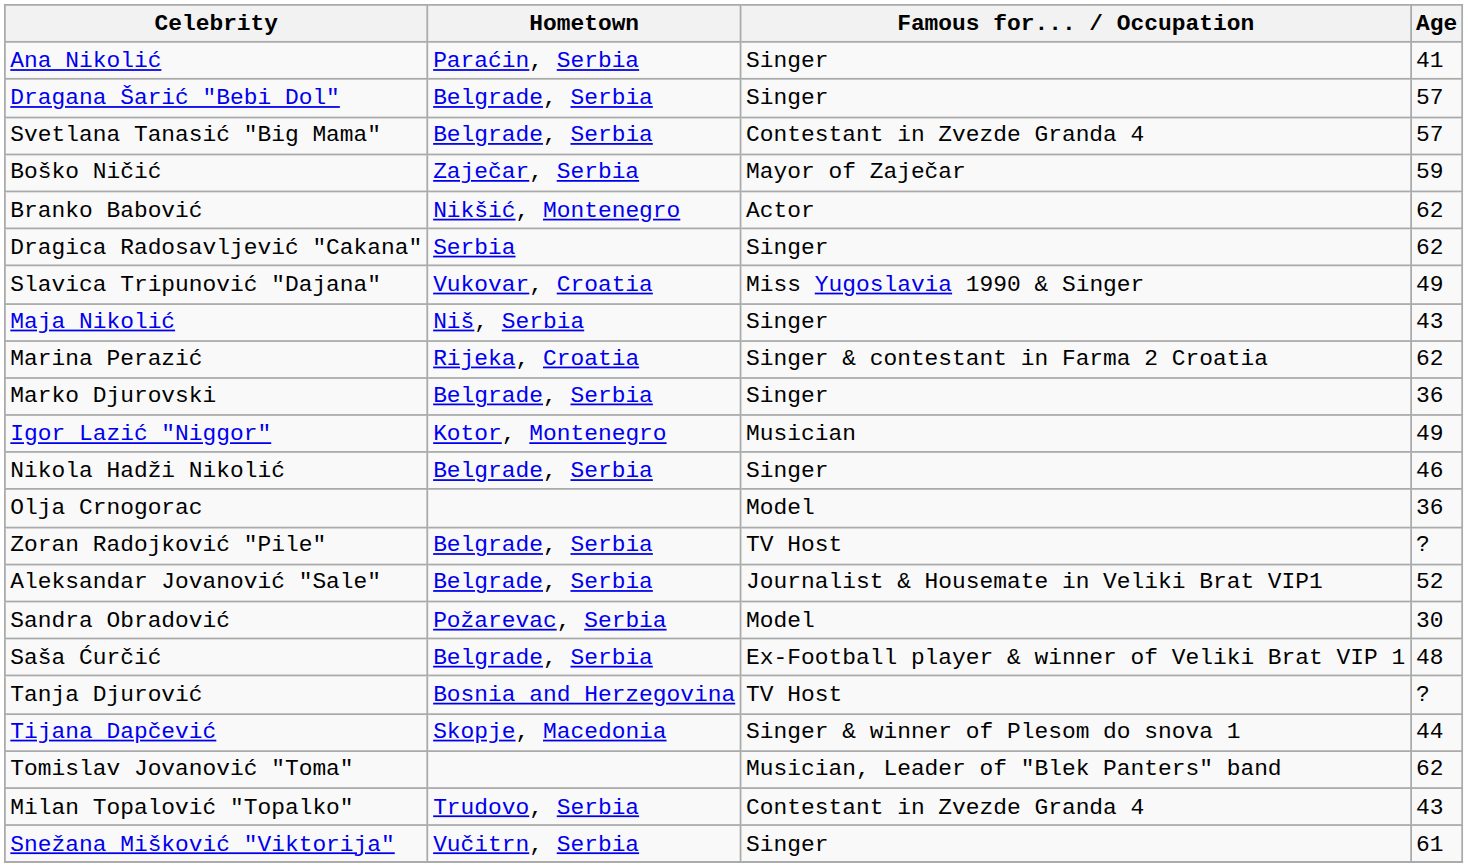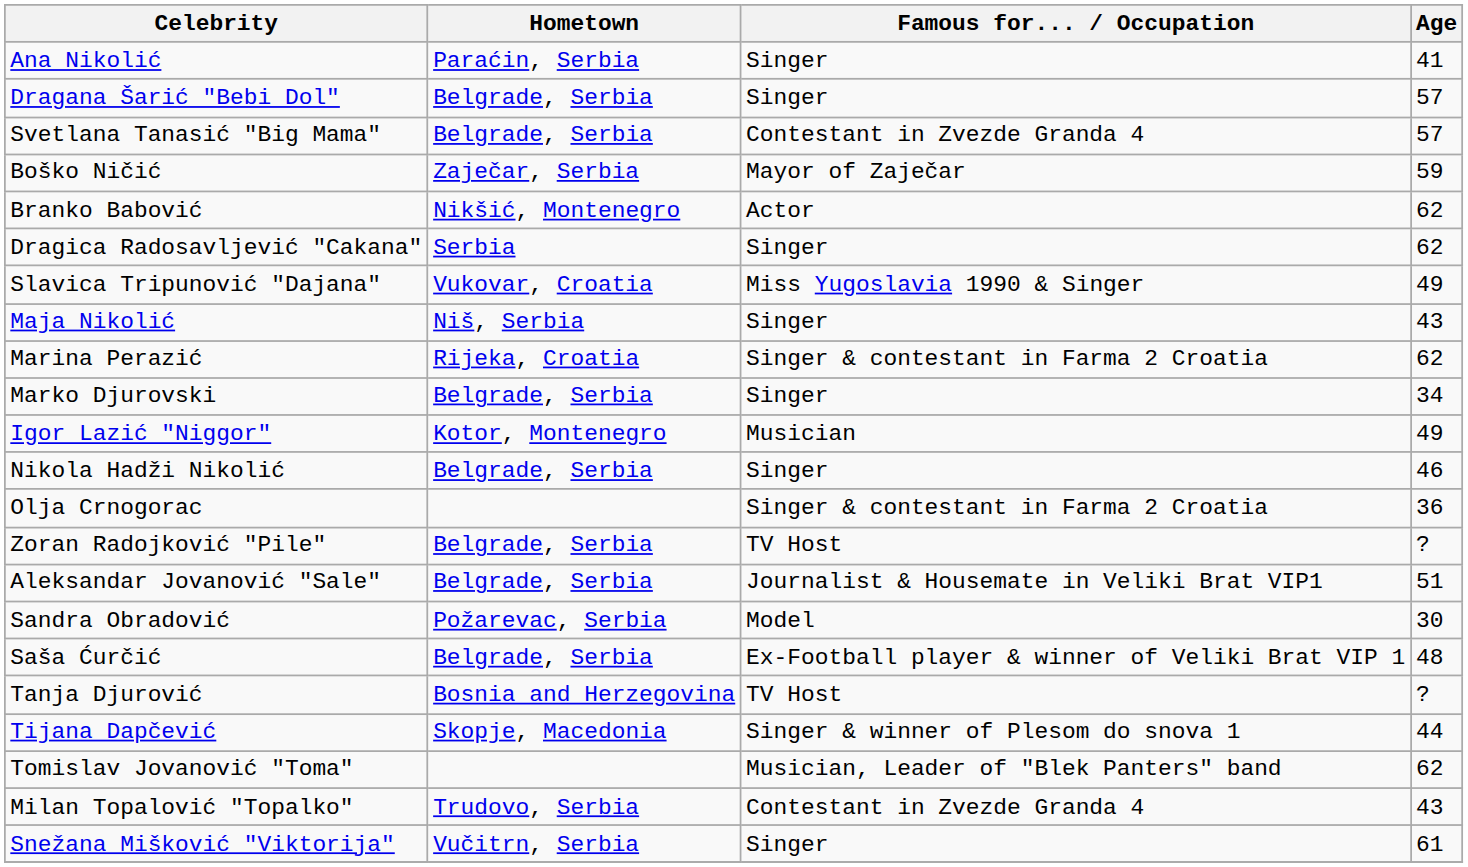Marko Djurovski | Age: 36 -> 34
Olja Crnogorac | Famous for... / Occupation: Model -> Singer & contestant in Farma 2 Croatia
Aleksandar Jovanović "Sale" | Age: 52 -> 51
